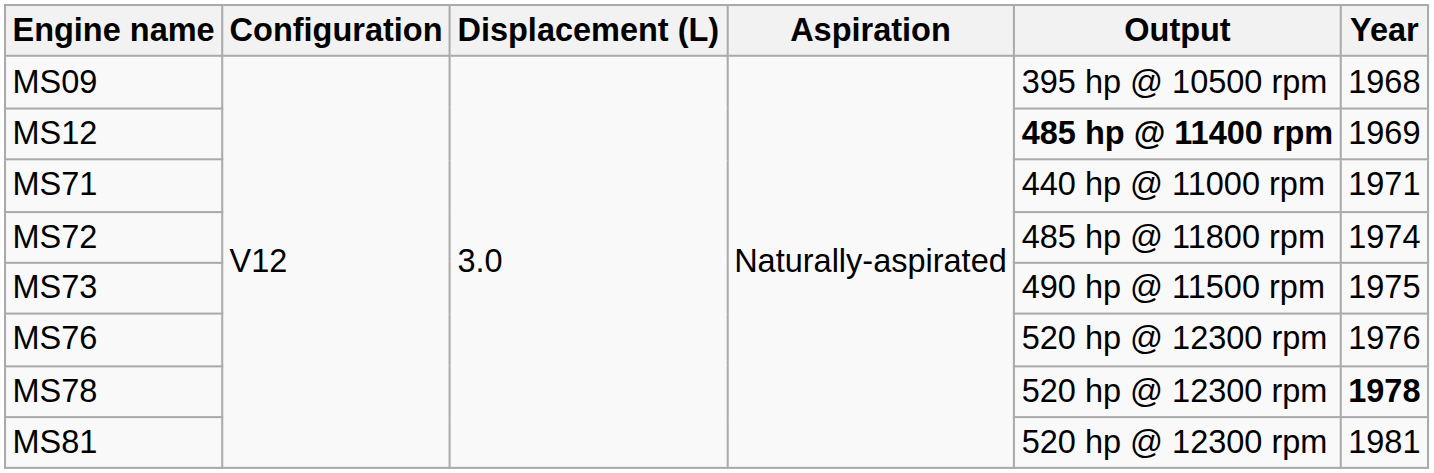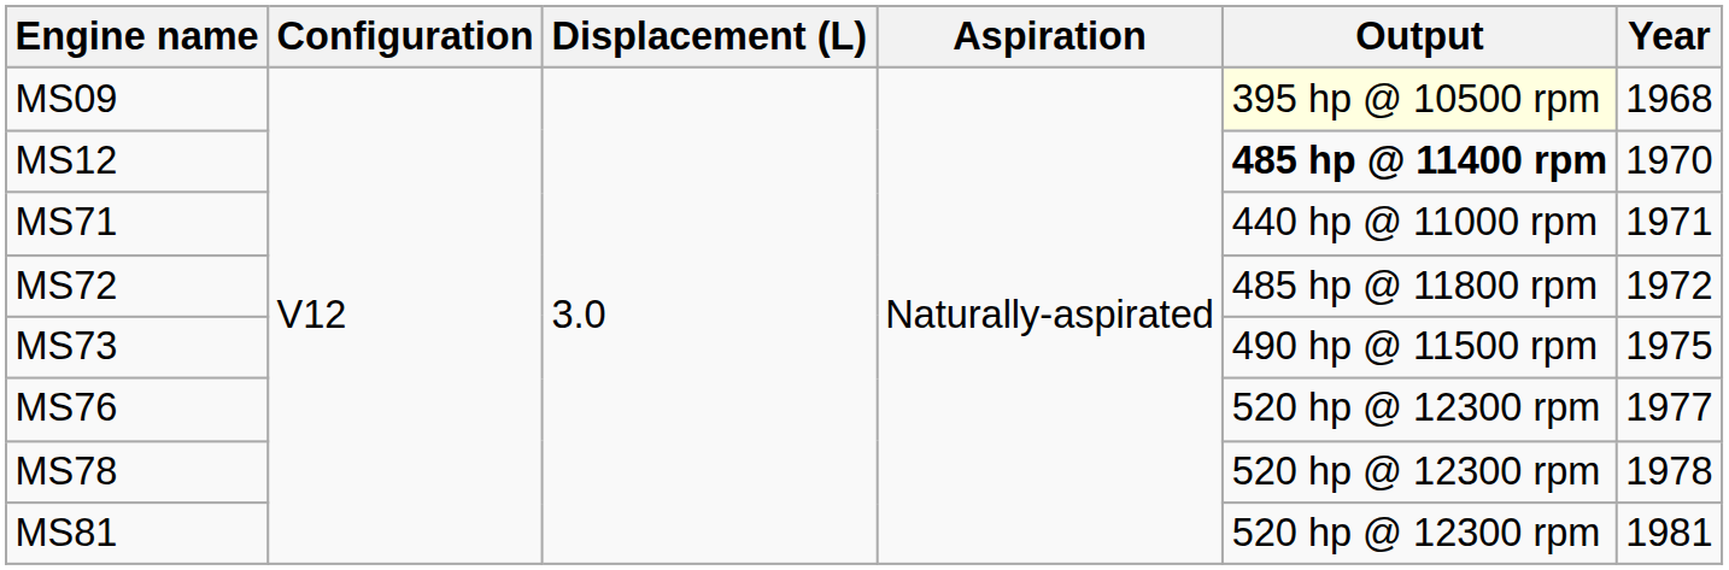MS09 | Output: no background -> lightyellow background
MS12 | Year: 1969 -> 1970
MS72 | Year: 1974 -> 1972
MS76 | Year: 1976 -> 1977
MS78 | Year: bold -> normal
